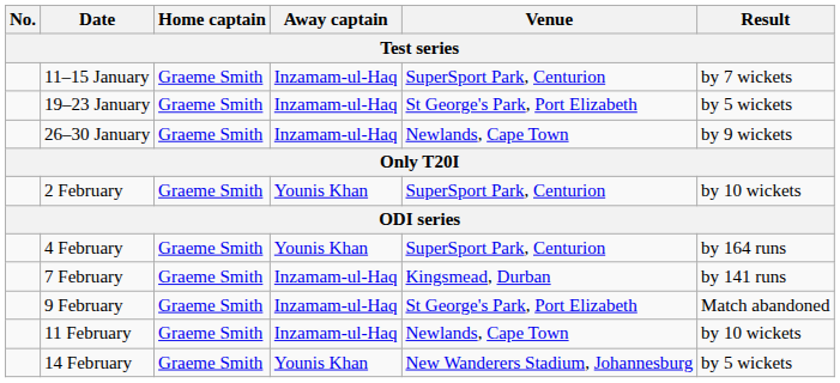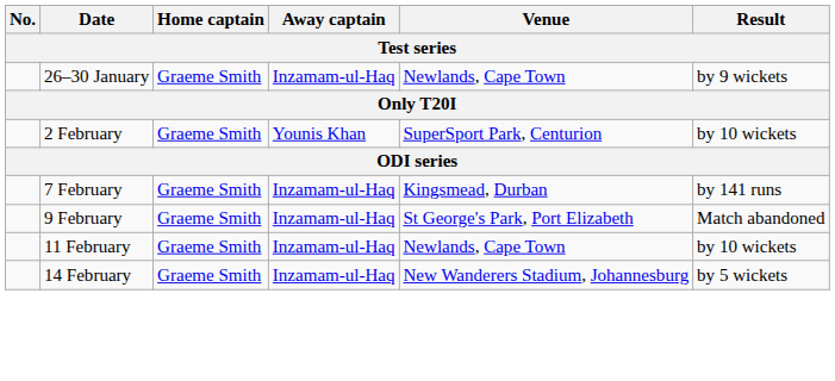- row: 11–15 January | Graeme Smith | Inzamam-ul-Haq | SuperSport Park, Centurion | by 7 wickets
- row: 19–23 January | Graeme Smith | Inzamam-ul-Haq | St George's Park, Port Elizabeth | by 5 wickets
- row: 4 February | Graeme Smith | Younis Khan | SuperSport Park, Centurion | by 164 runs
14 February | Away captain: Younis Khan -> Inzamam-ul-Haq
